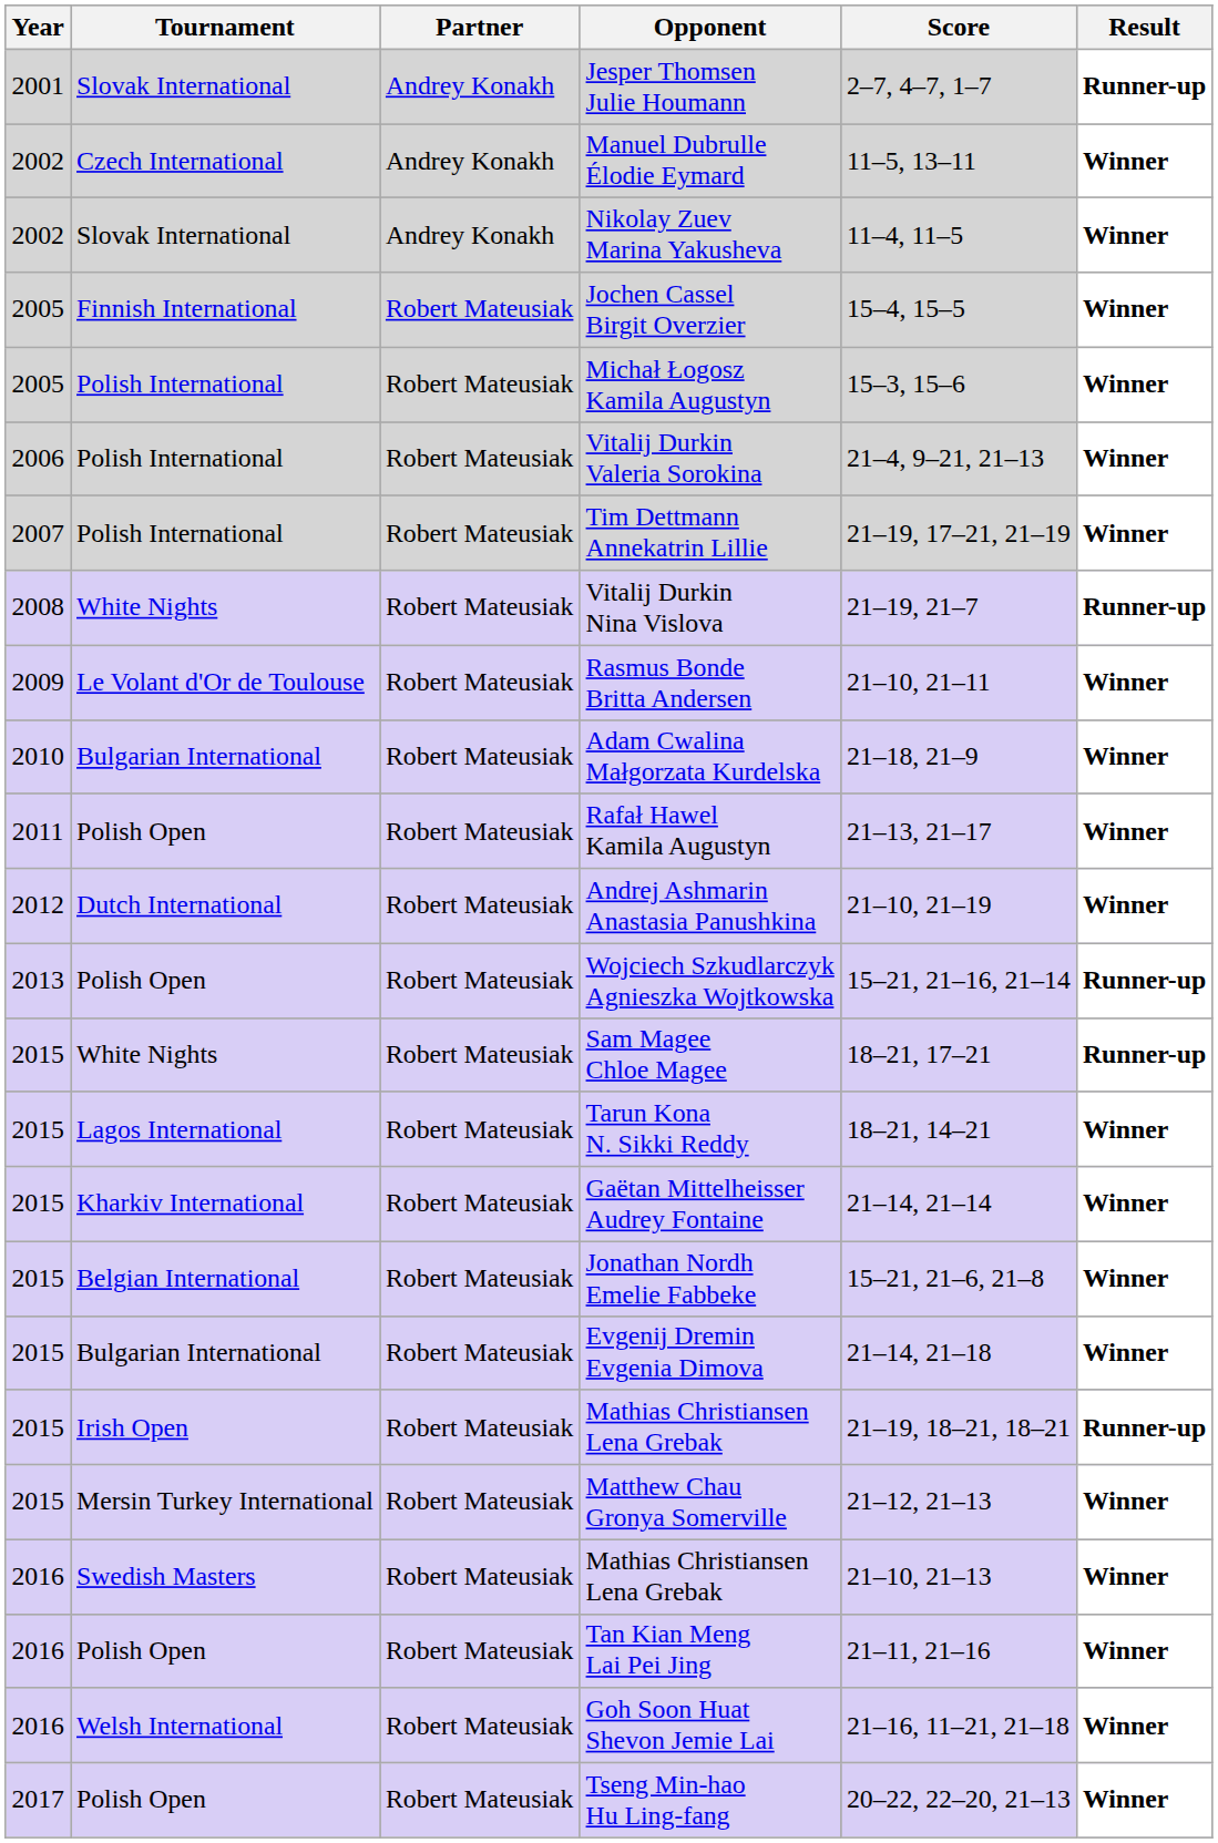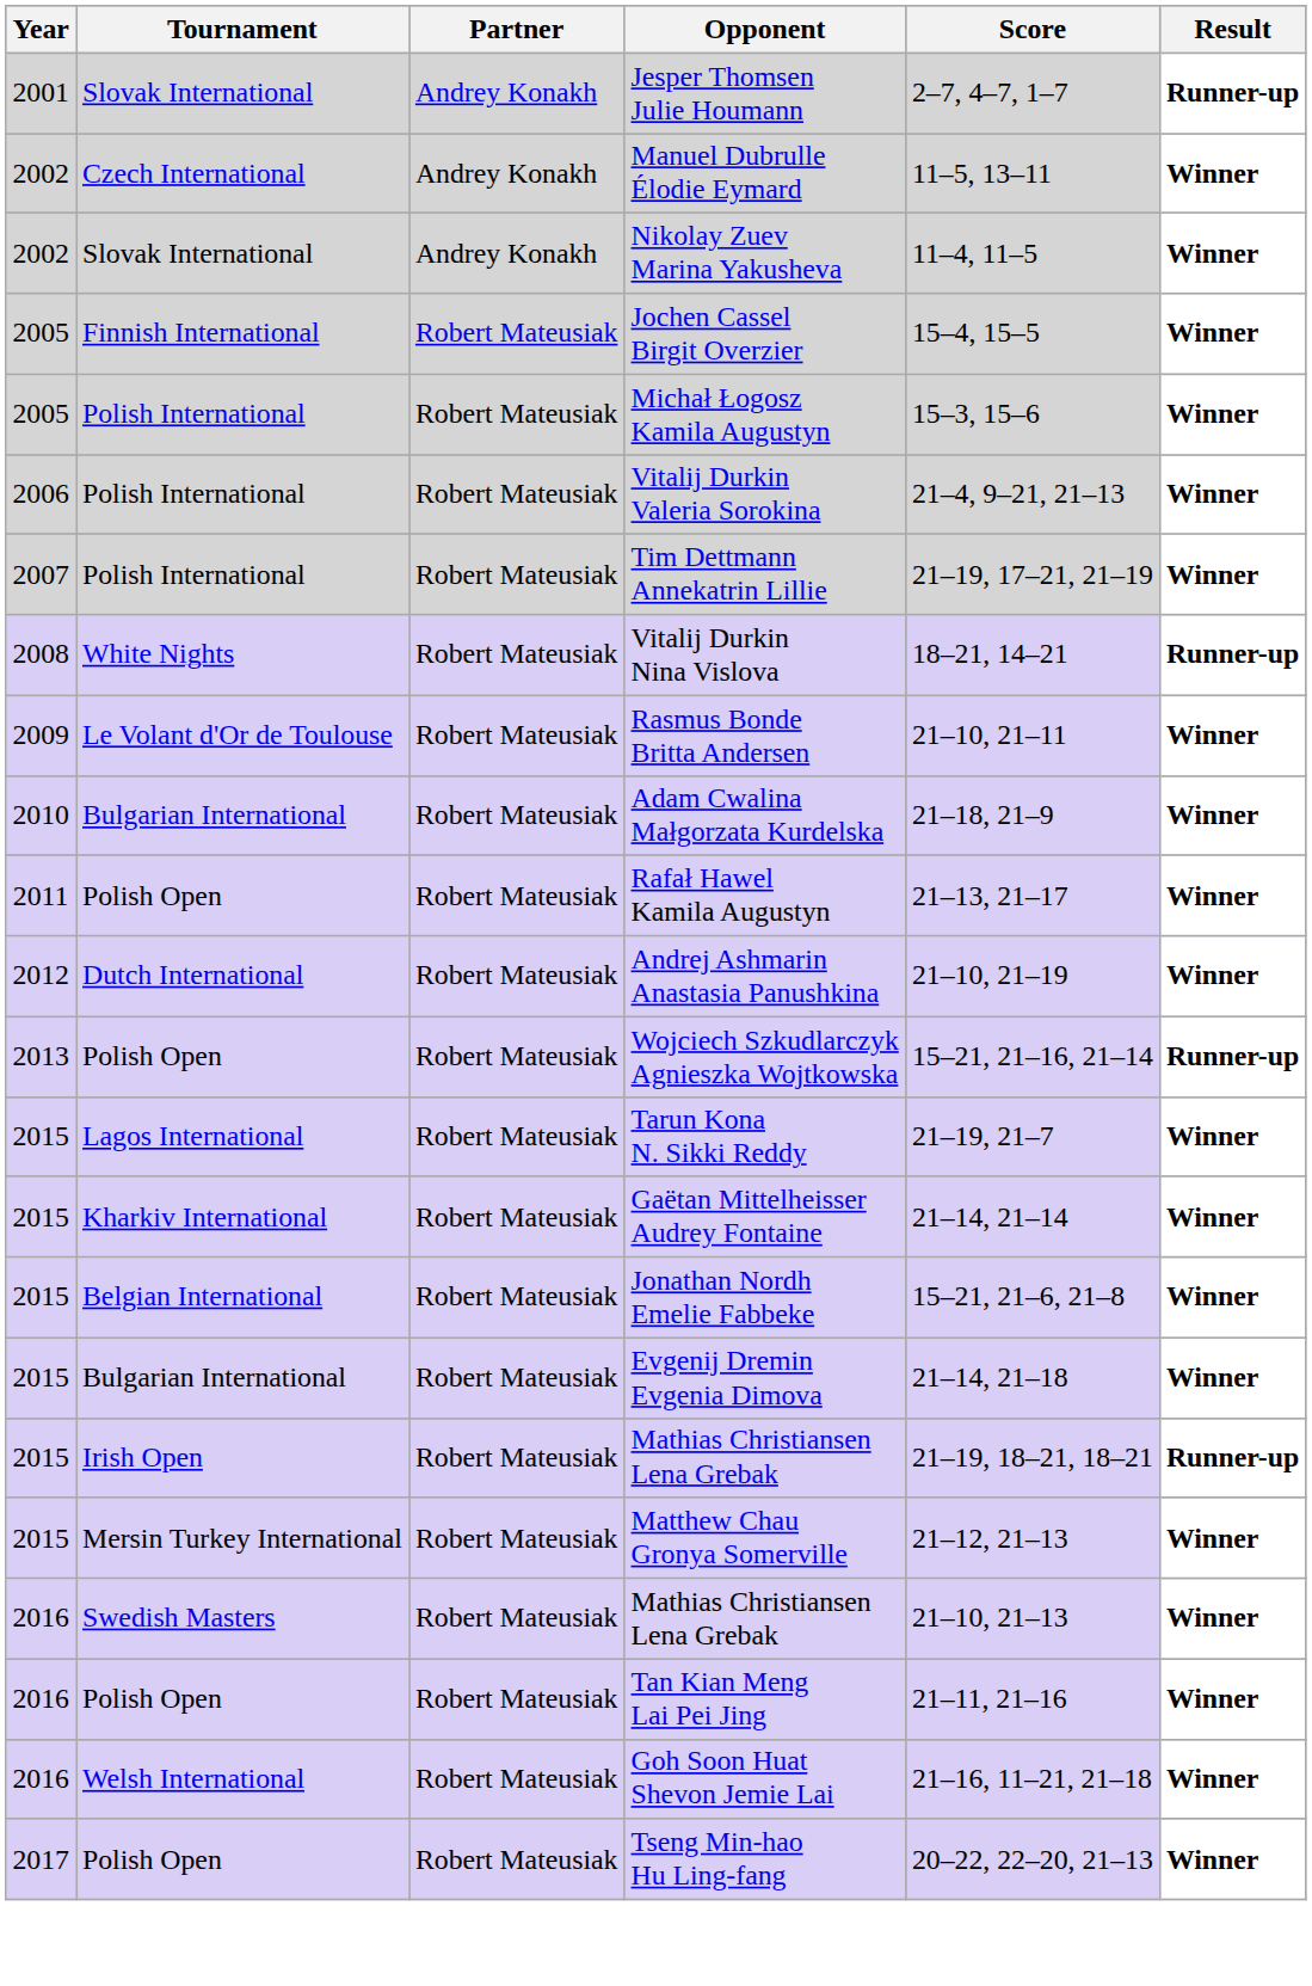Vitalij Durkin Nina Vislova | Score: 21–19, 21–7 -> 18–21, 14–21
- row: 2015 | White Nights | Robert Mateusiak | Sam Magee Chloe Magee | 18–21, 17–21 | Runner-up
Tarun Kona N. Sikki Reddy | Score: 18–21, 14–21 -> 21–19, 21–7
